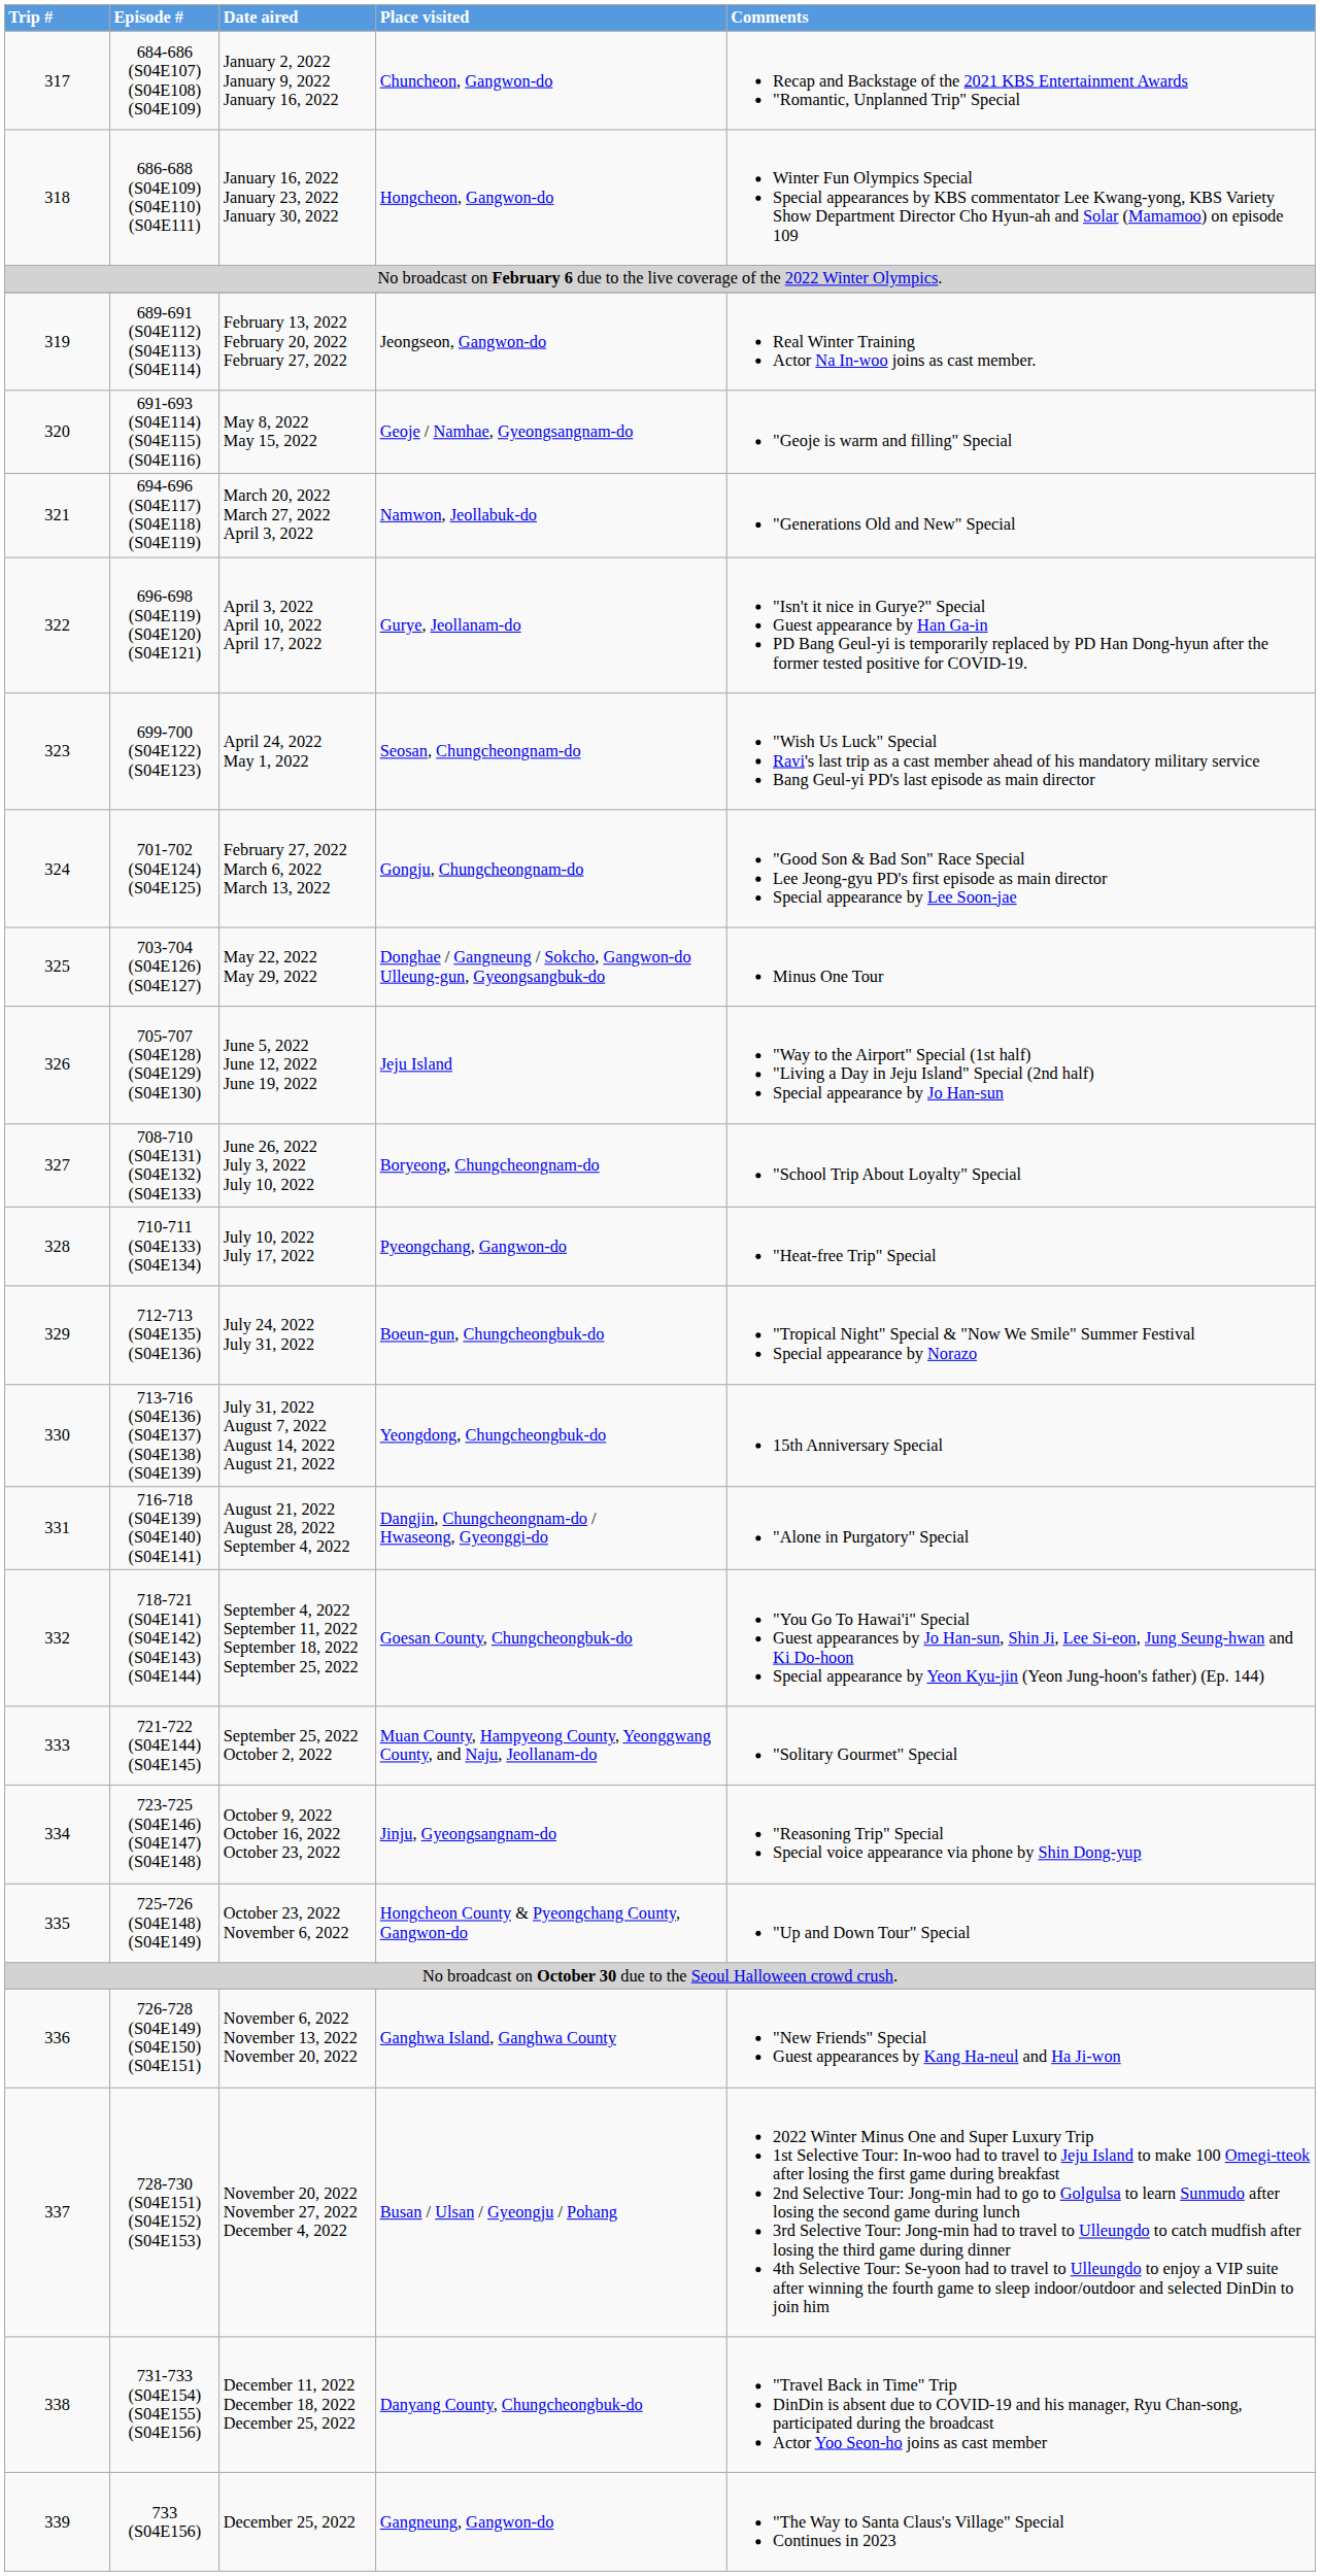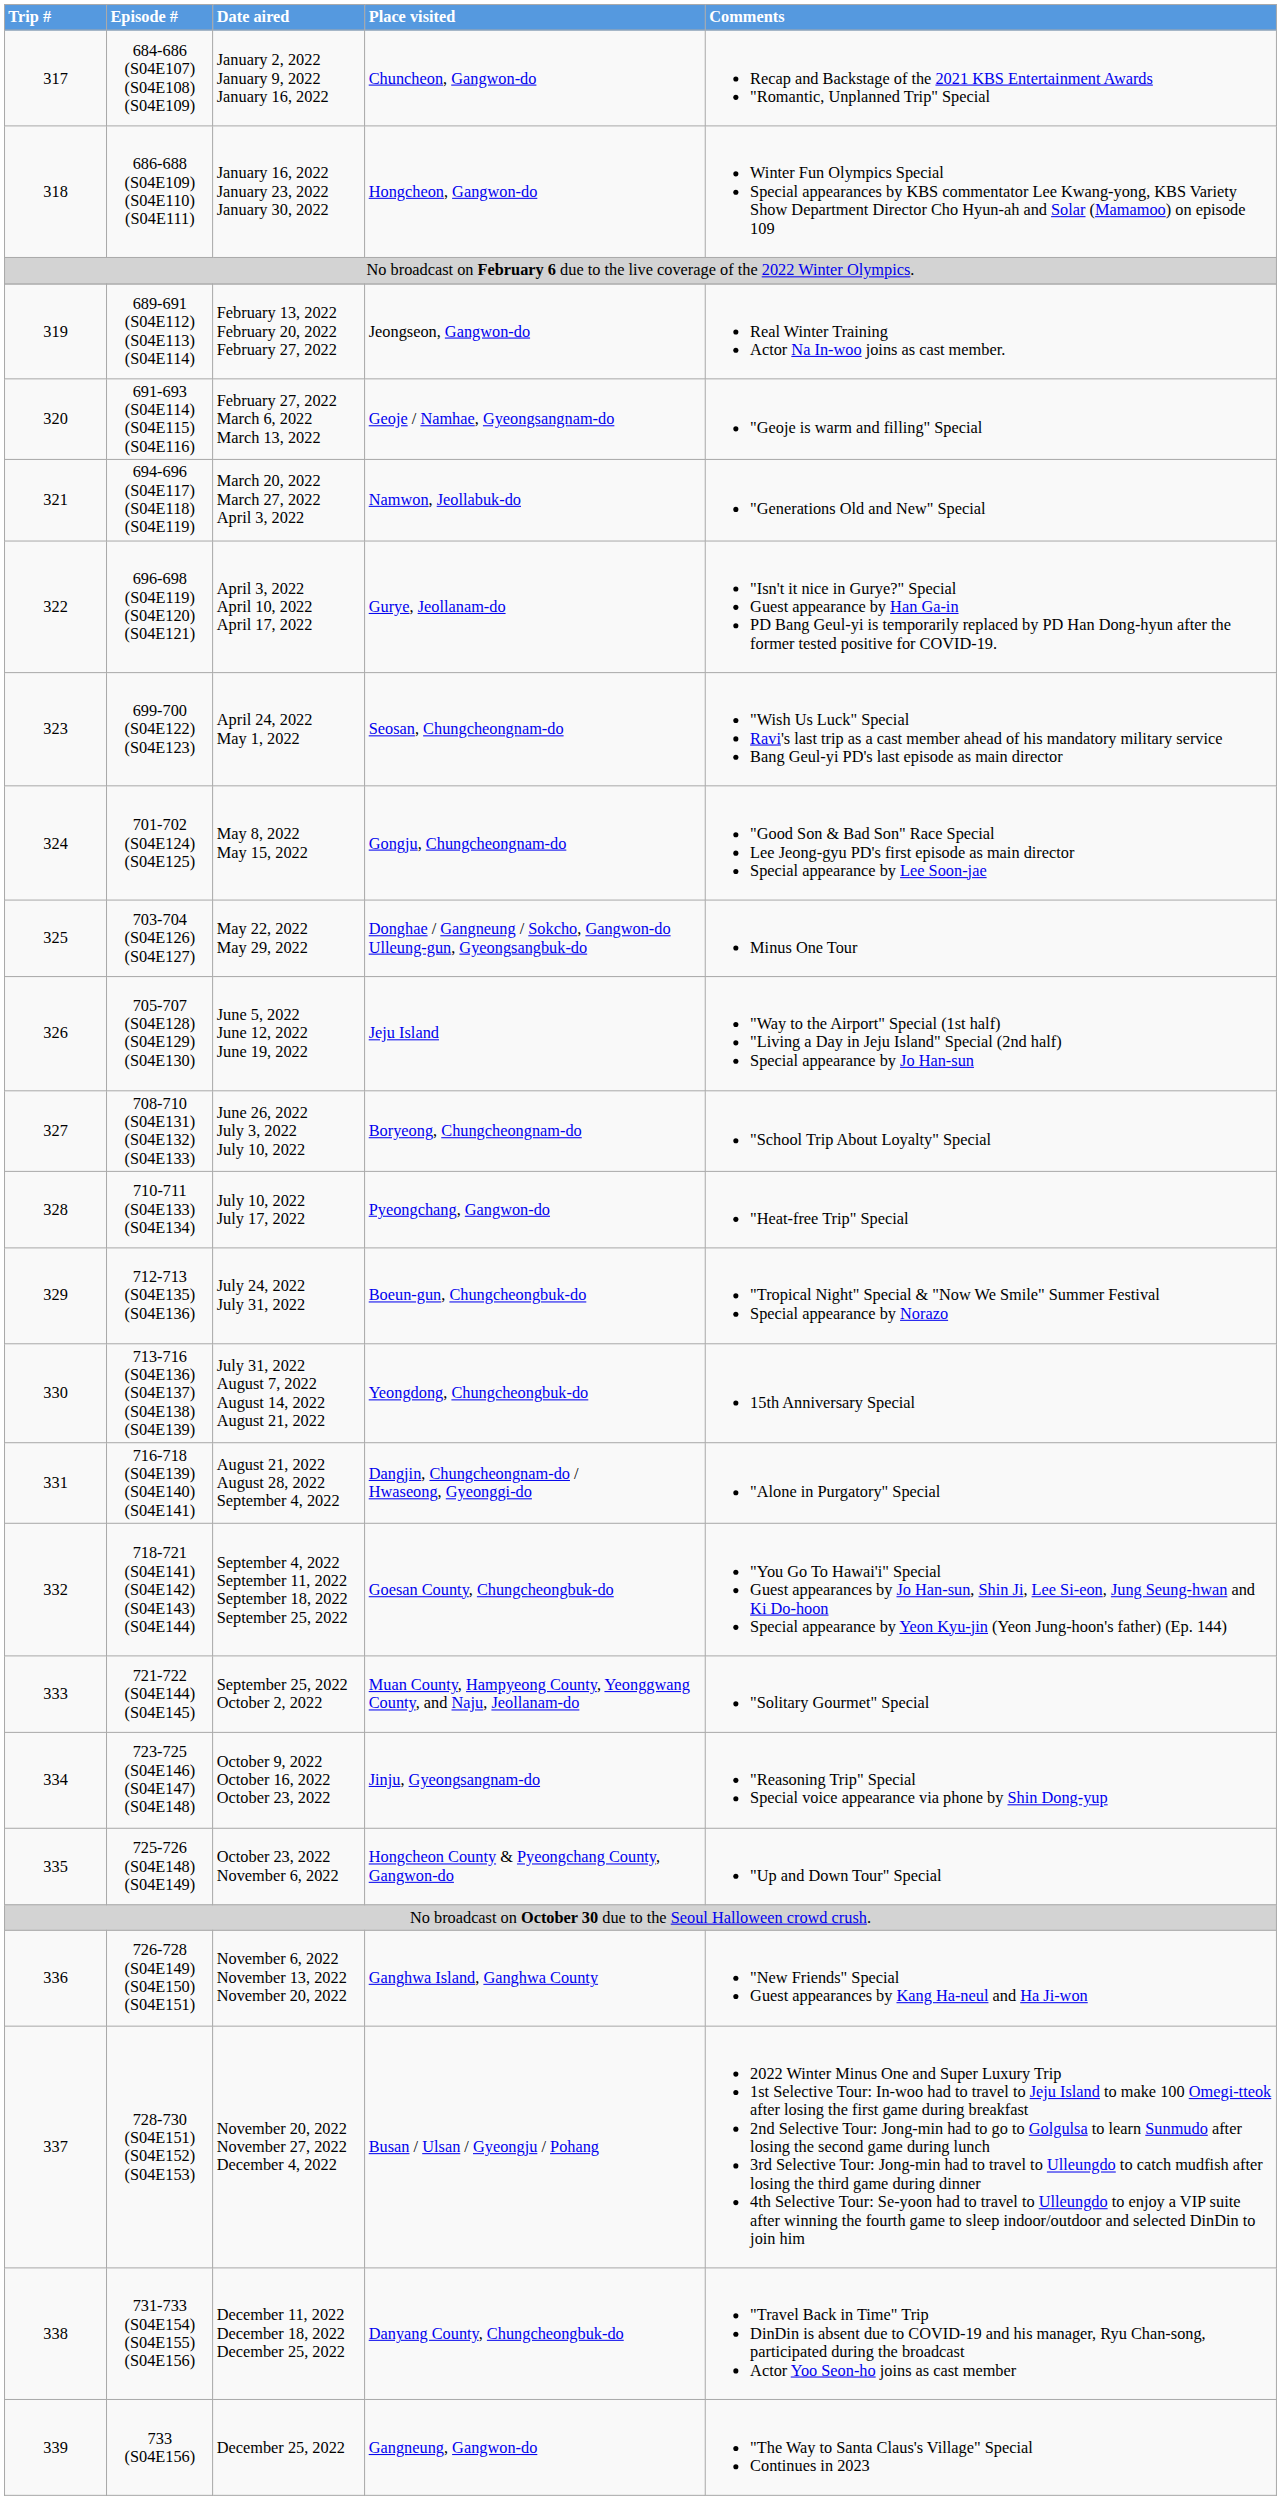691-693 (S04E114) (S04E115) (S04E116) | Date aired: May 8, 2022 May 15, 2022 -> February 27, 2022 March 6, 2022 March 13, 2022
701-702 (S04E124) (S04E125) | Date aired: February 27, 2022 March 6, 2022 March 13, 2022 -> May 8, 2022 May 15, 2022
